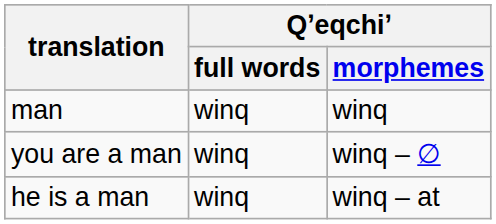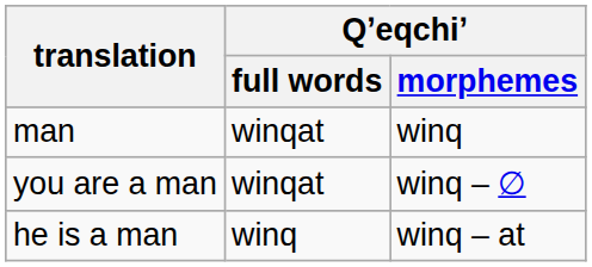man | Qʼeqchiʼ / full words: winq -> winqat
you are a man | Qʼeqchiʼ / full words: winq -> winqat
